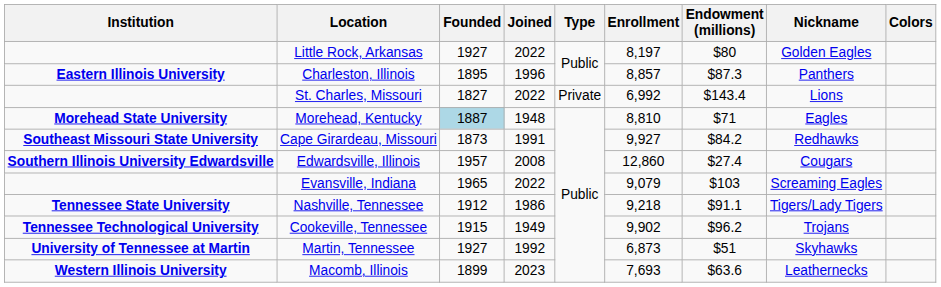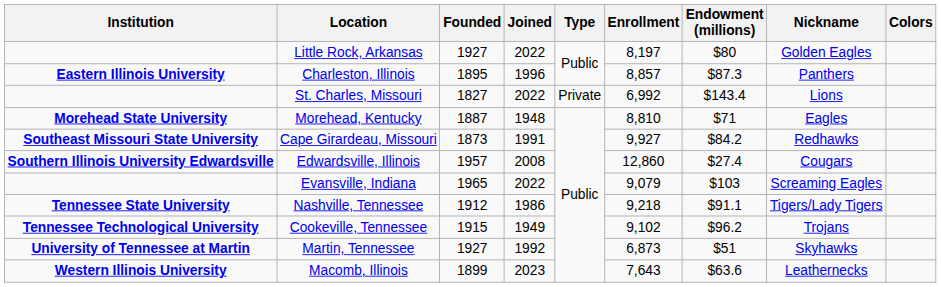Morehead, Kentucky | Founded: lightblue background -> no background
Cookeville, Tennessee | Enrollment: 9,902 -> 9,102
Macomb, Illinois | Enrollment: 7,693 -> 7,643
